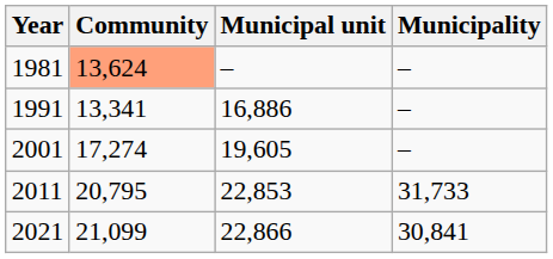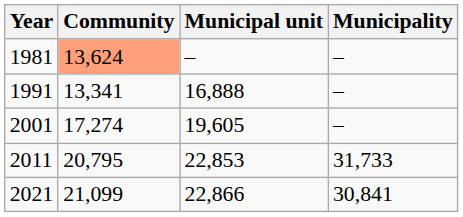1991 | Municipal unit: 16,886 -> 16,888
